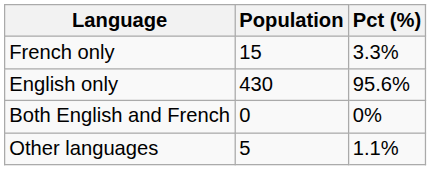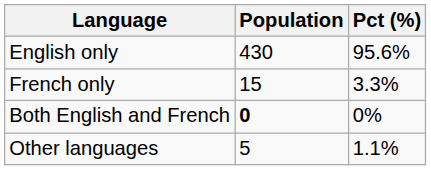rows swapped: English only <-> French only
Both English and French | Population: normal -> bold
